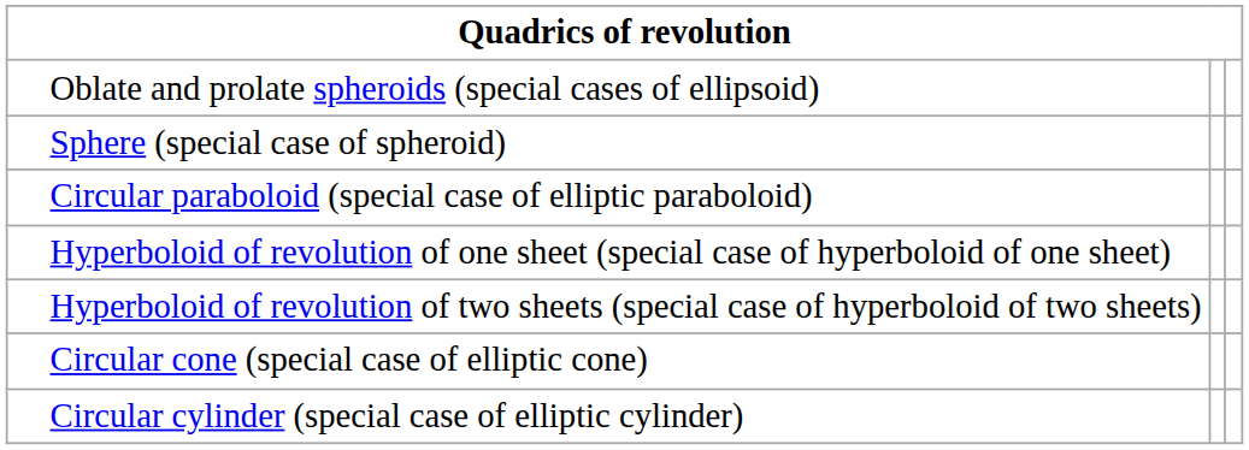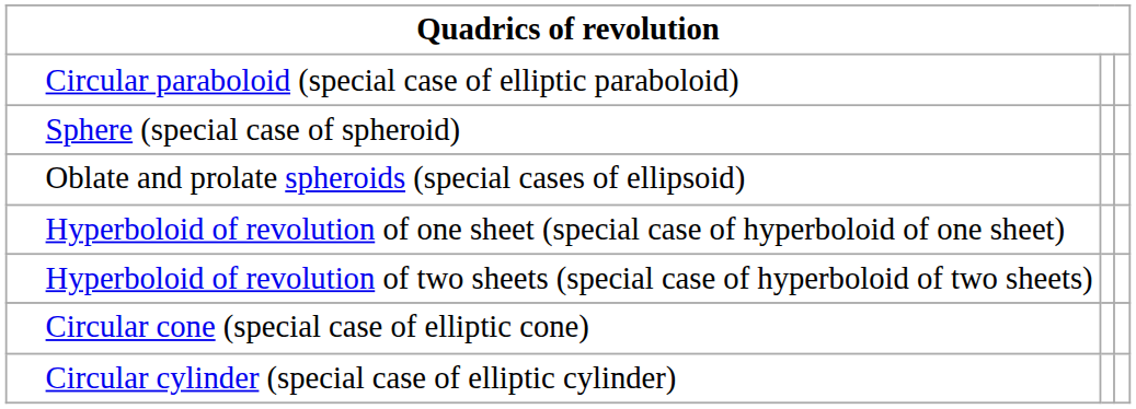rows swapped: Oblate and prolate spheroids (special cases of ellipsoid) <-> Circular paraboloid (special case of elliptic paraboloid)
